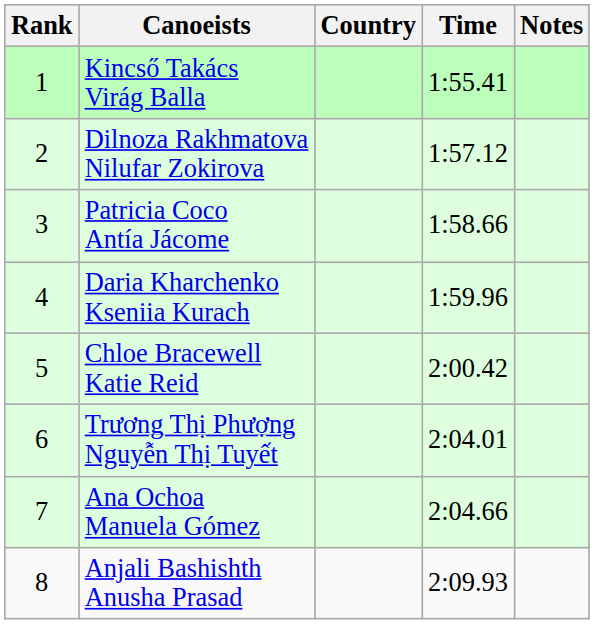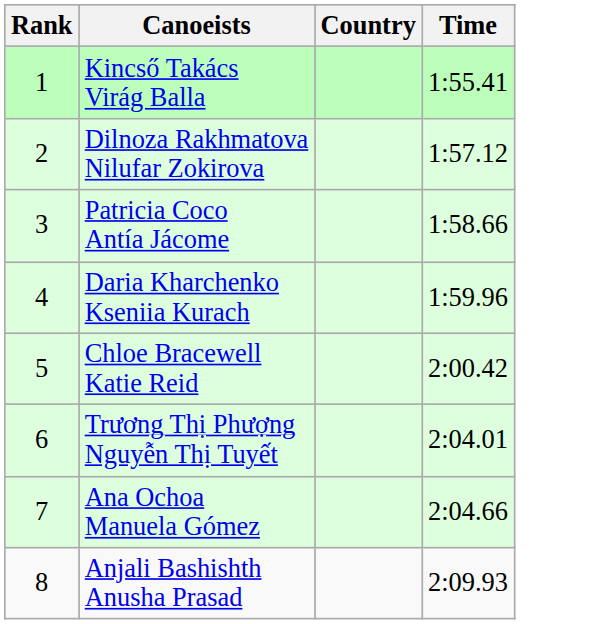- column: Notes
